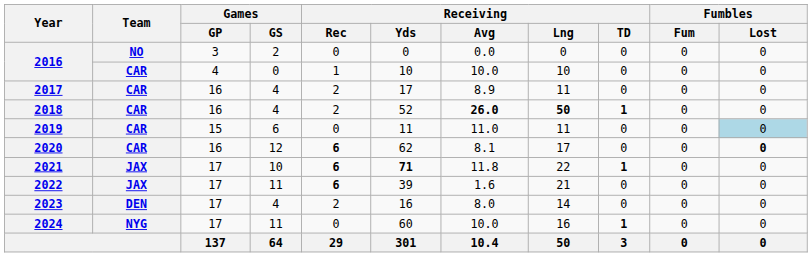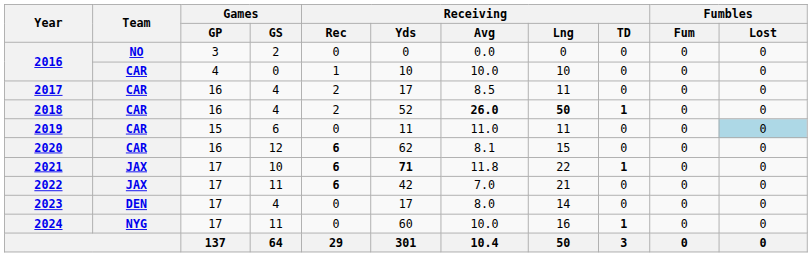2017 | Receiving / Avg: 8.9 -> 8.5
2020 | Receiving / Lng: 17 -> 15
2020 | Fumbles / Lost: bold -> normal
2022 | Receiving / Yds: 39 -> 42
2022 | Receiving / Avg: 1.6 -> 7.0
2023 | Receiving / Rec: 2 -> 0
2023 | Receiving / Yds: 16 -> 17
